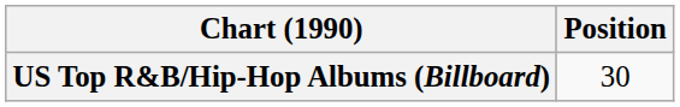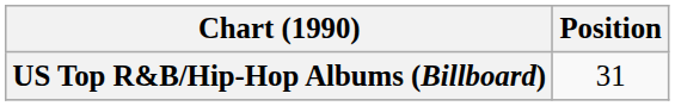US Top R&B/Hip-Hop Albums (Billboard) | Position: 30 -> 31
